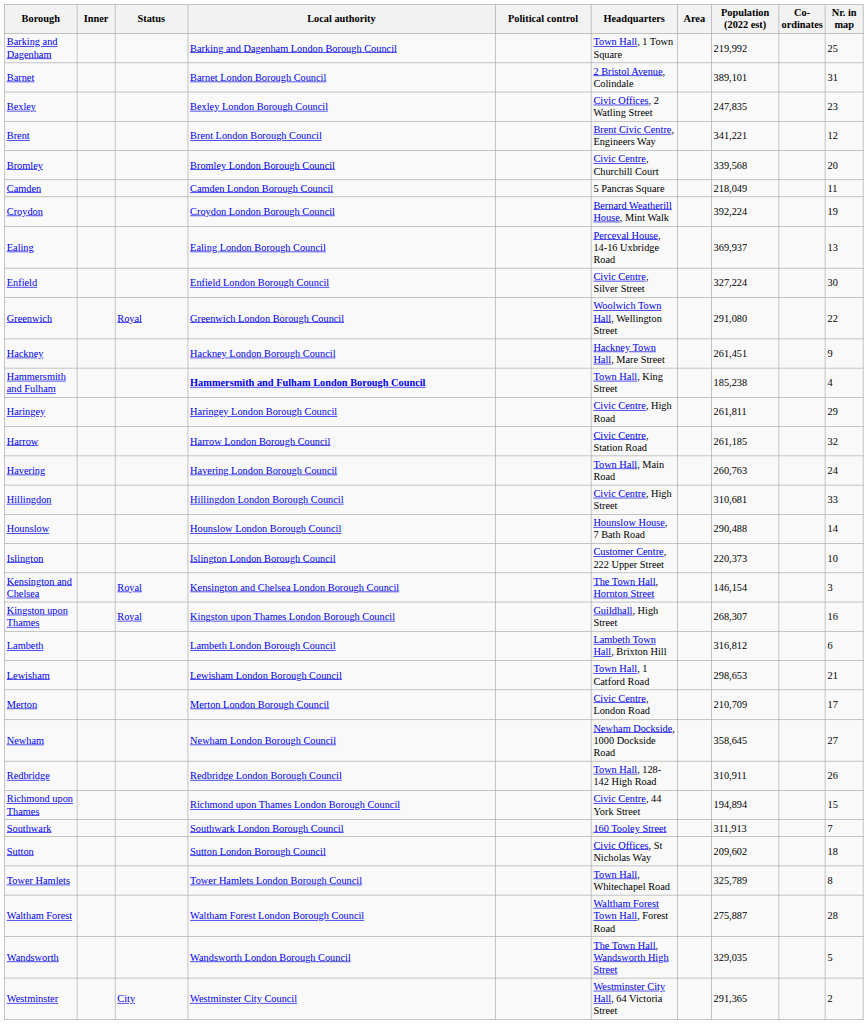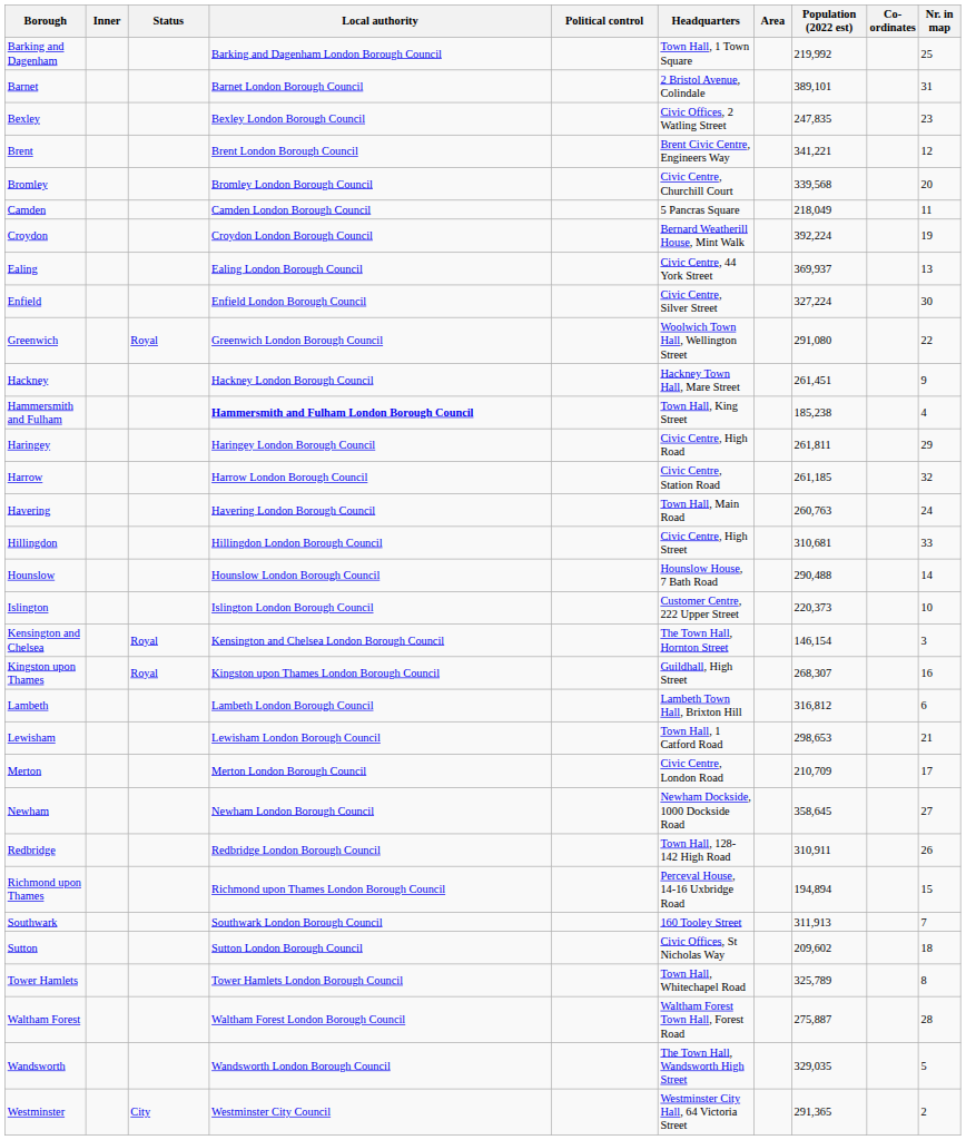Ealing | Headquarters: Perceval House, 14-16 Uxbridge Road -> Civic Centre, 44 York Street
Richmond upon Thames | Headquarters: Civic Centre, 44 York Street -> Perceval House, 14-16 Uxbridge Road
